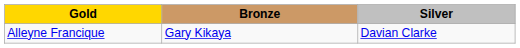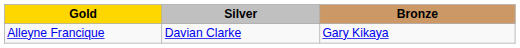columns swapped: Silver <-> Bronze
